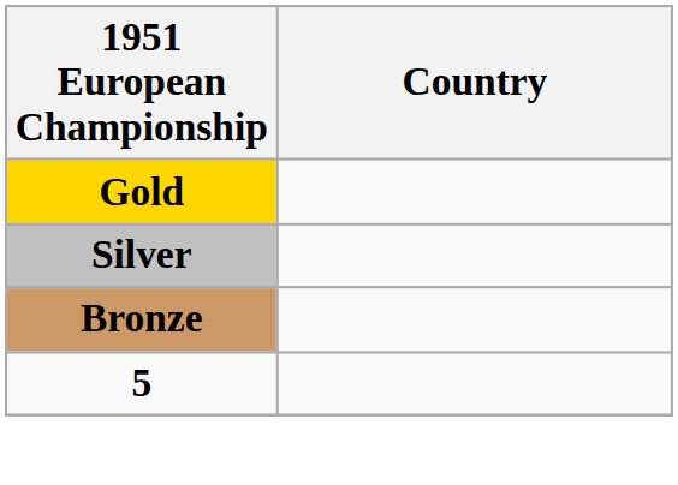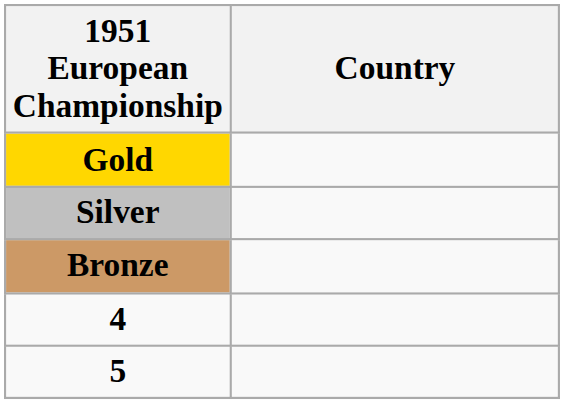+ row: 4
